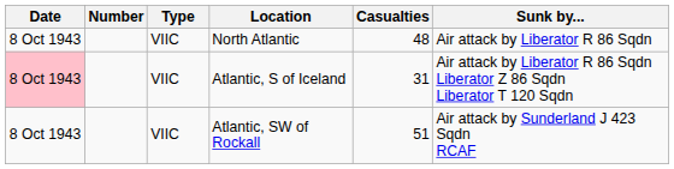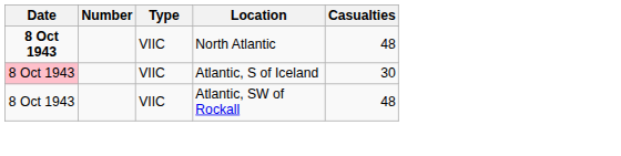- column: Sunk by... | Air attack by Liberator R 86 Sqdn | Air attack by Liberator R 86 Sqdn Liberator Z 86 Sqdn Liberator T 120 Sqdn | Air attack by Sunderland J 423 Sqdn RCAF
North Atlantic | Date: normal -> bold
Atlantic, S of Iceland | Casualties: 31 -> 30
Atlantic, SW of Rockall | Casualties: 51 -> 48
